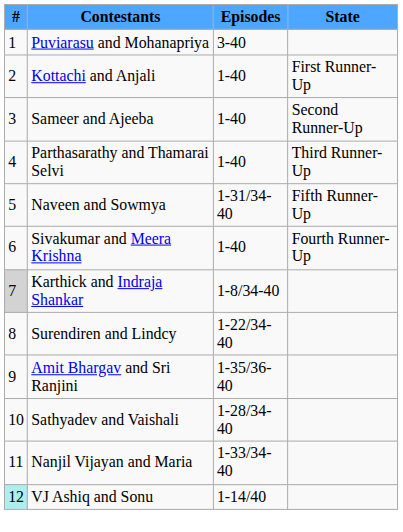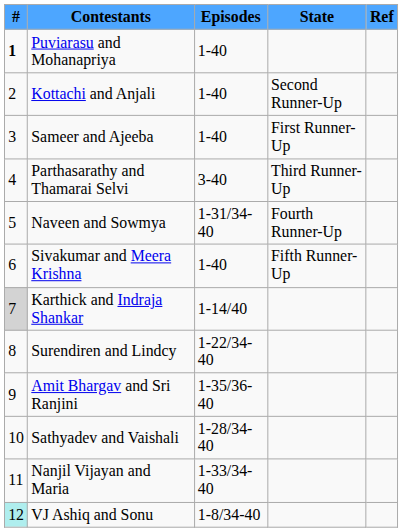+ column: Ref
Puviarasu and Mohanapriya | #: normal -> bold
Puviarasu and Mohanapriya | Episodes: 3-40 -> 1-40
Kottachi and Anjali | State: First Runner-Up -> Second Runner-Up
Sameer and Ajeeba | State: Second Runner-Up -> First Runner-Up
Parthasarathy and Thamarai Selvi | Episodes: 1-40 -> 3-40
Naveen and Sowmya | State: Fifth Runner-Up -> Fourth Runner-Up
Sivakumar and Meera Krishna | State: Fourth Runner-Up -> Fifth Runner-Up
Karthick and Indraja Shankar | Episodes: 1-8/34-40 -> 1-14/40
VJ Ashiq and Sonu | Episodes: 1-14/40 -> 1-8/34-40
